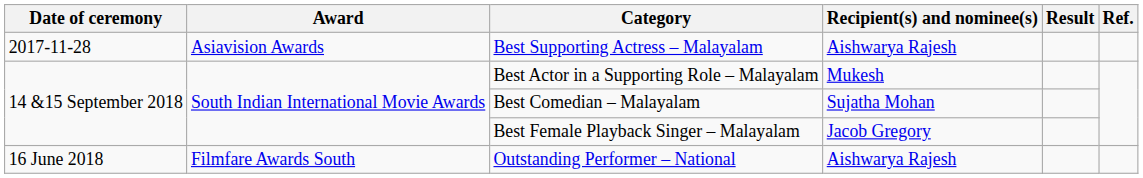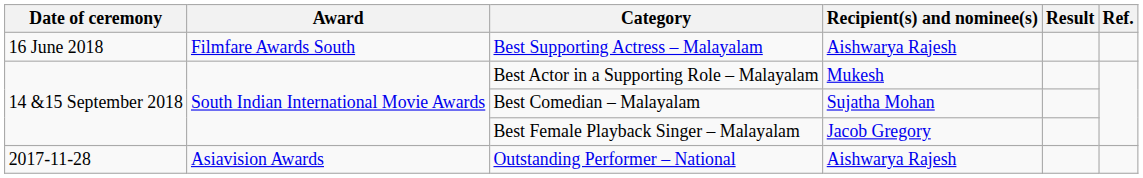Best Supporting Actress – Malayalam | Date of ceremony: 2017-11-28 -> 16 June 2018
Best Supporting Actress – Malayalam | Award: Asiavision Awards -> Filmfare Awards South
Outstanding Performer – National | Date of ceremony: 16 June 2018 -> 2017-11-28
Outstanding Performer – National | Award: Filmfare Awards South -> Asiavision Awards
